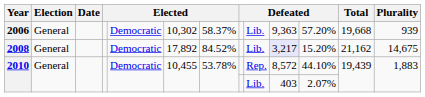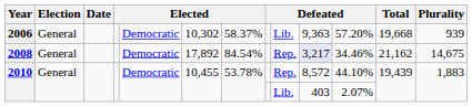2008 | column 7: 84.52% -> 84.54%
2008 | column 9: Lib. -> Rep.
2008 | column 11: 15.20% -> 34.46%
